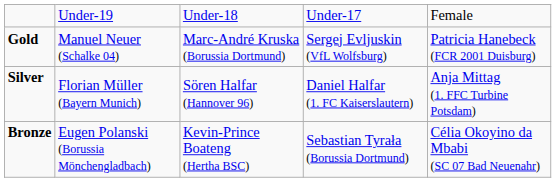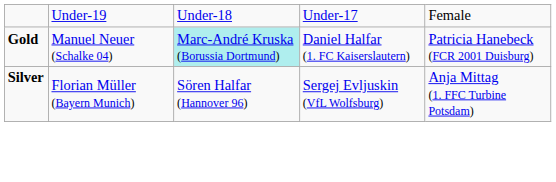Gold | column 3: no background -> paleturquoise background
Gold | column 4: Sergej Evljuskin (VfL Wolfsburg) -> Daniel Halfar (1. FC Kaiserslautern)
Silver | column 4: Daniel Halfar (1. FC Kaiserslautern) -> Sergej Evljuskin (VfL Wolfsburg)
- row: Bronze | Eugen Polanski (Borussia Mönchengladbach) | Kevin-Prince Boateng (Hertha BSC) | Sebastian Tyrała (Borussia Dortmund) | Célia Okoyino da Mbabi (SC 07 Bad Neuenahr)
